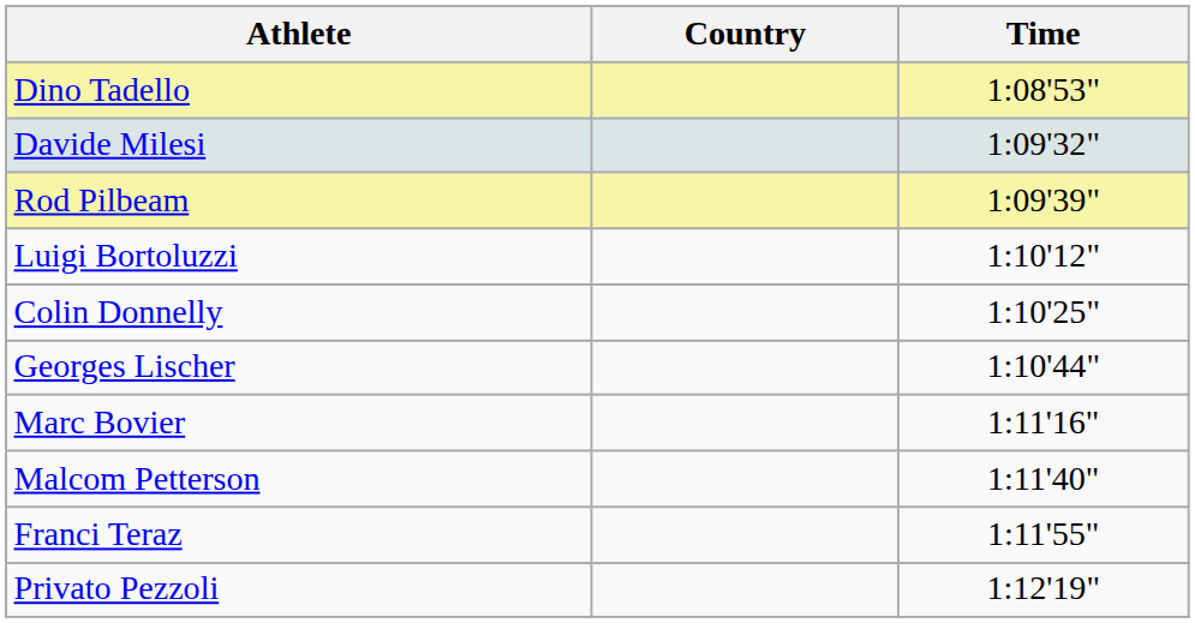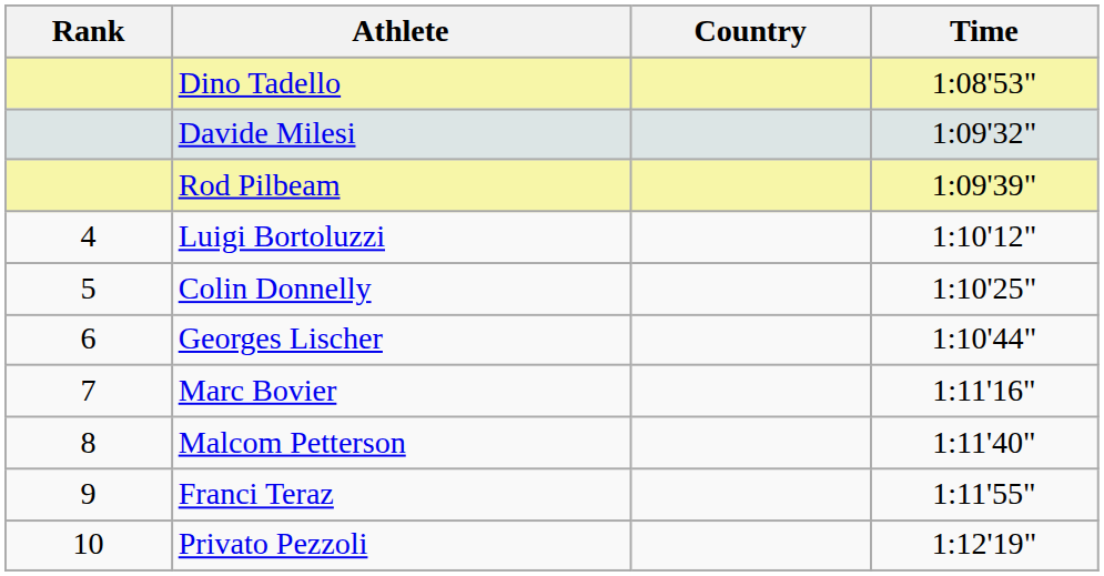+ column: Rank | 4 | 5 | 6 | 7 | 8 | 9 | 10
